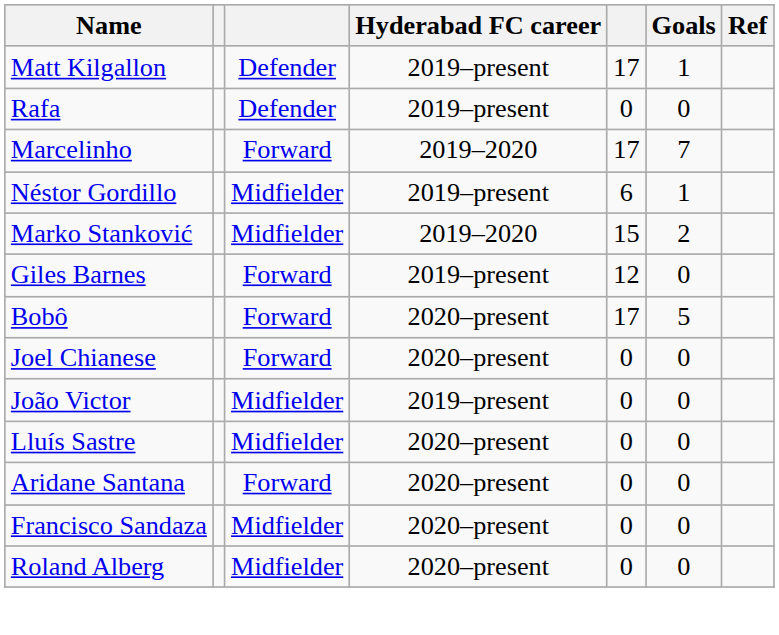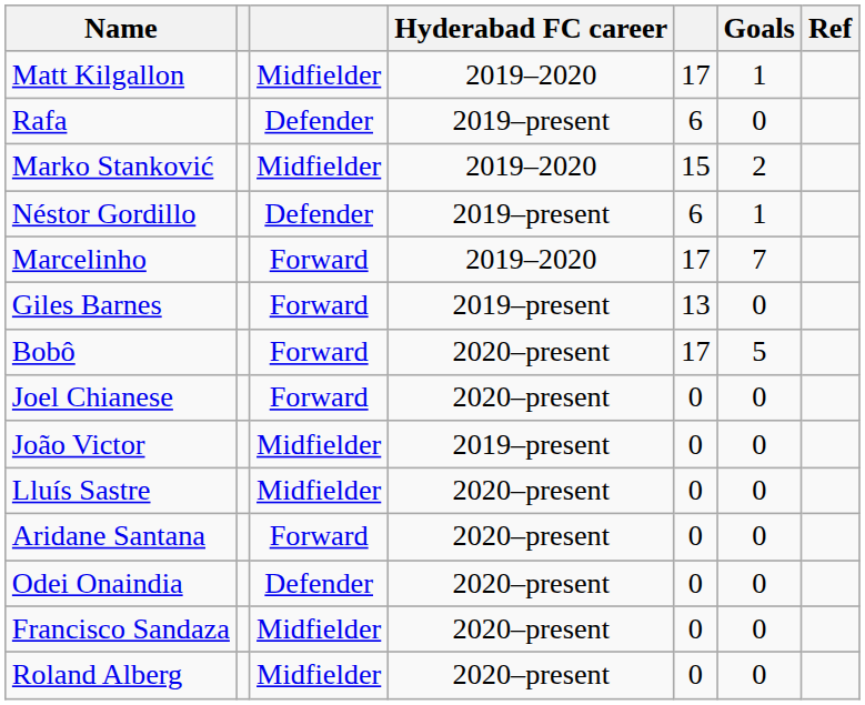Matt Kilgallon | column 3: Defender -> Midfielder
Matt Kilgallon | Hyderabad FC career: 2019–present -> 2019–2020
Rafa | column 5: 0 -> 6
rows swapped: Marko Stanković <-> Marcelinho
Néstor Gordillo | column 3: Midfielder -> Defender
Giles Barnes | column 5: 12 -> 13
+ row: Odei Onaindia | Defender | 2020–present | 0 | 0
